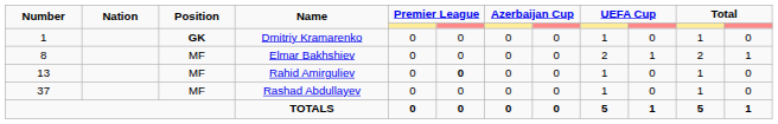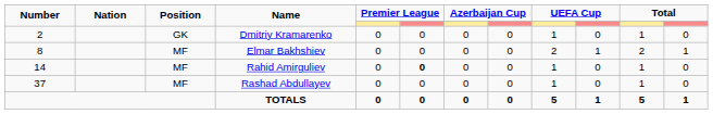Dmitriy Kramarenko | Number: 1 -> 2
Dmitriy Kramarenko | Position: bold -> normal
Rahid Amirguliev | Number: 13 -> 14
